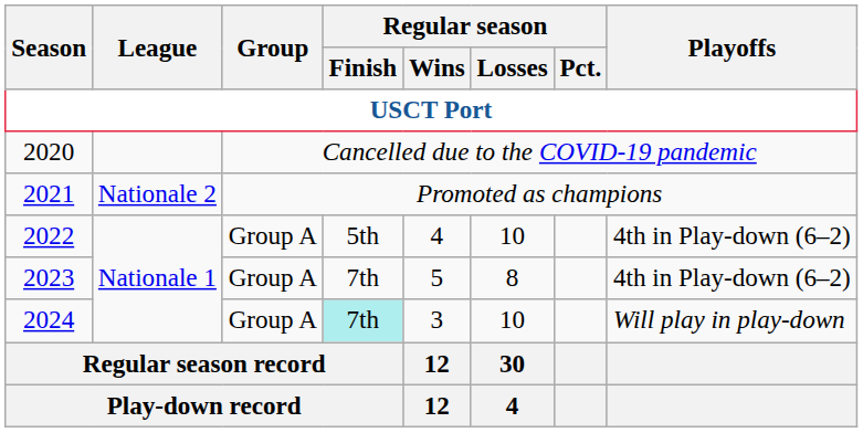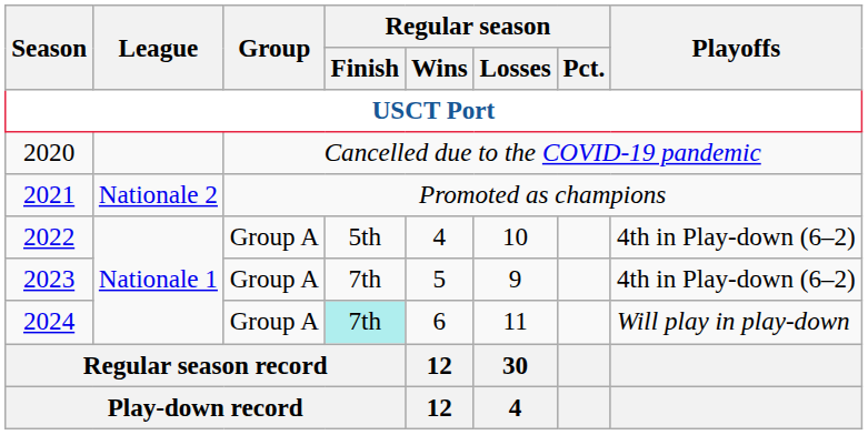2023 | Regular season / Losses: 8 -> 9
2024 | Regular season / Wins: 3 -> 6
2024 | Regular season / Losses: 10 -> 11
